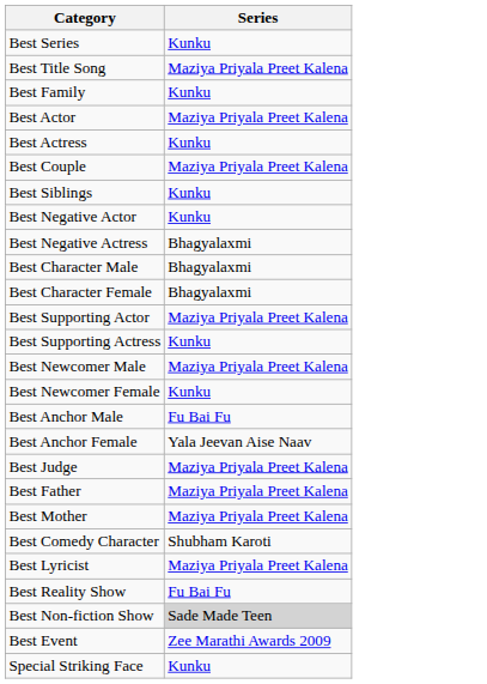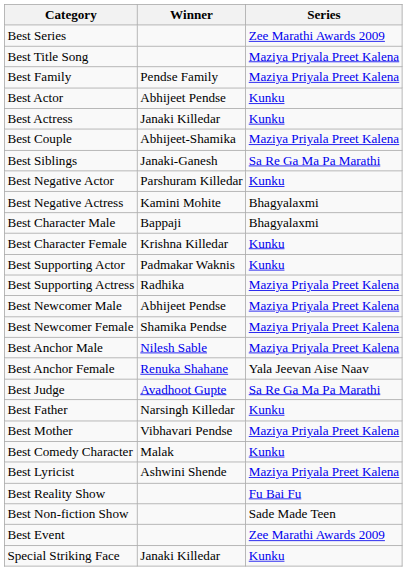+ column: Winner | Pendse Family | Abhijeet Pendse | Janaki Killedar | Abhijeet-Shamika | Janaki-Ganesh | Parshuram Killedar | Kamini Mohite | Bappaji | Krishna Killedar | Padmakar Waknis | Radhika | Abhijeet Pendse | Shamika Pendse | Nilesh Sable | Renuka Shahane | Avadhoot Gupte | Narsingh Killedar | Vibhavari Pendse | Malak | Ashwini Shende | Janaki Killedar
Best Series | Series: Kunku -> Zee Marathi Awards 2009
Best Family | Series: Kunku -> Maziya Priyala Preet Kalena
Best Actor | Series: Maziya Priyala Preet Kalena -> Kunku
Best Siblings | Series: Kunku -> Sa Re Ga Ma Pa Marathi
Best Character Female | Series: Bhagyalaxmi -> Kunku
Best Supporting Actor | Series: Maziya Priyala Preet Kalena -> Kunku
Best Supporting Actress | Series: Kunku -> Maziya Priyala Preet Kalena
Best Newcomer Female | Series: Kunku -> Maziya Priyala Preet Kalena
Best Anchor Male | Series: Fu Bai Fu -> Maziya Priyala Preet Kalena
Best Judge | Series: Maziya Priyala Preet Kalena -> Sa Re Ga Ma Pa Marathi
Best Father | Series: Maziya Priyala Preet Kalena -> Kunku
Best Comedy Character | Series: Shubham Karoti -> Kunku
Best Non-fiction Show | Series: lightgrey background -> no background
